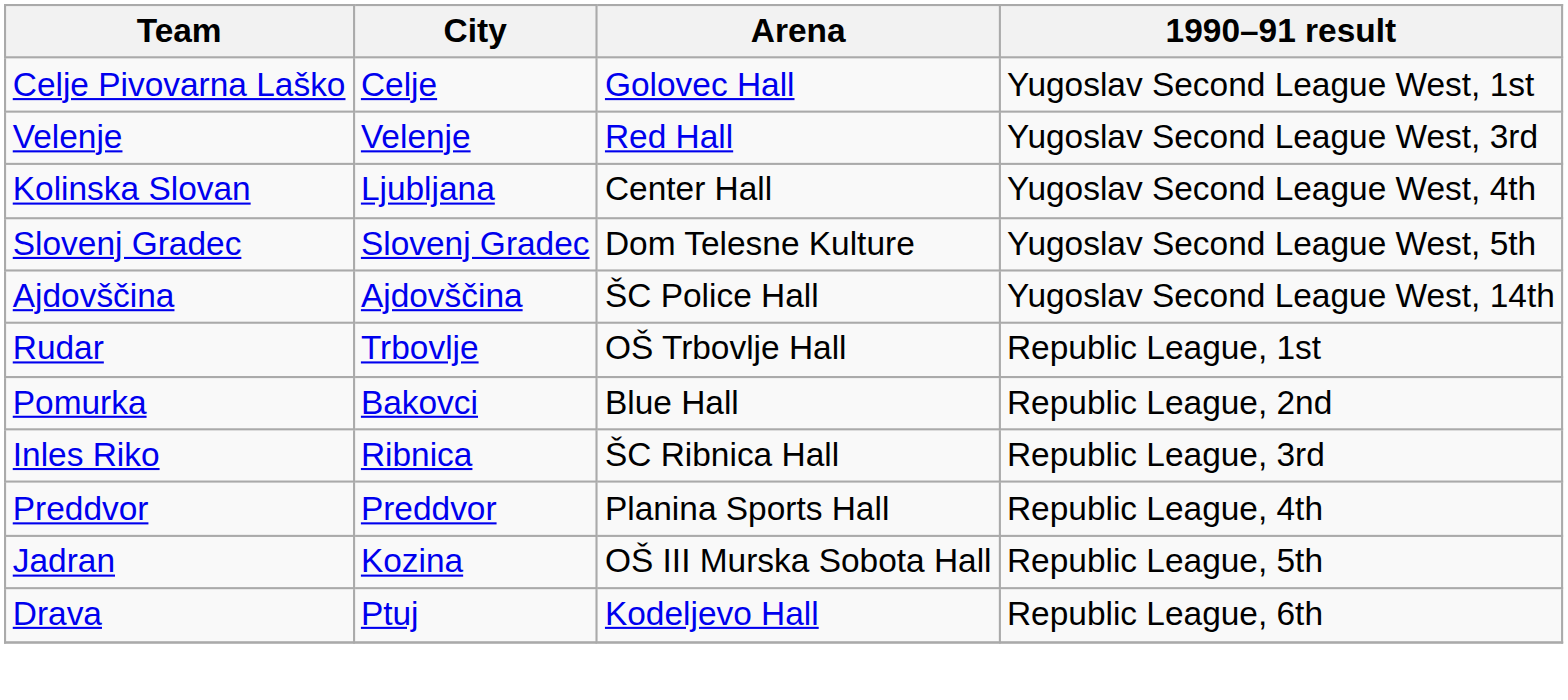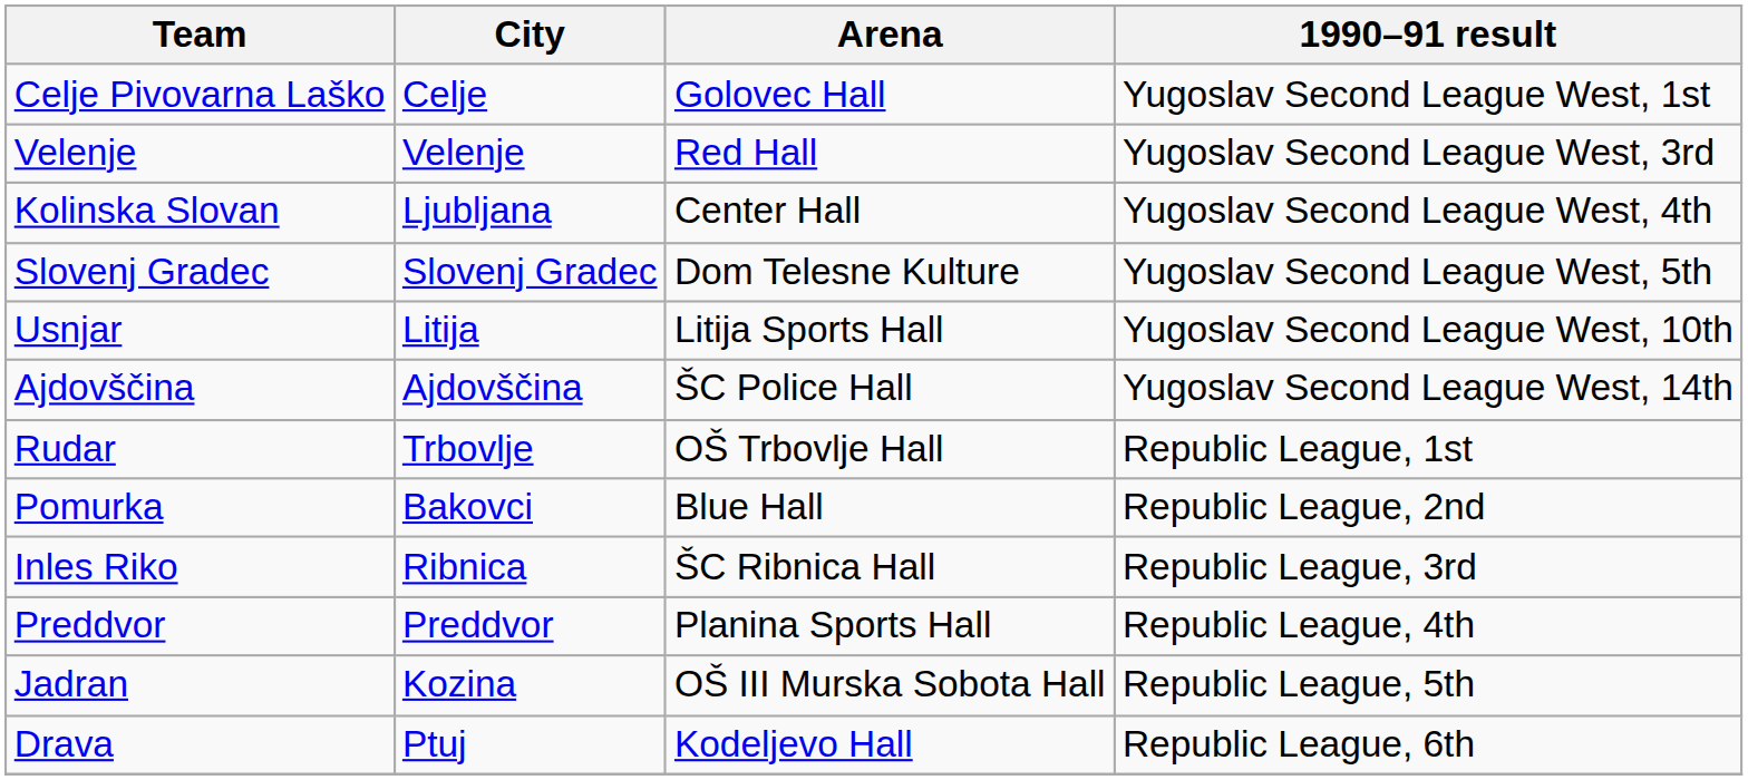+ row: Usnjar | Litija | Litija Sports Hall | Yugoslav Second League West, 10th
